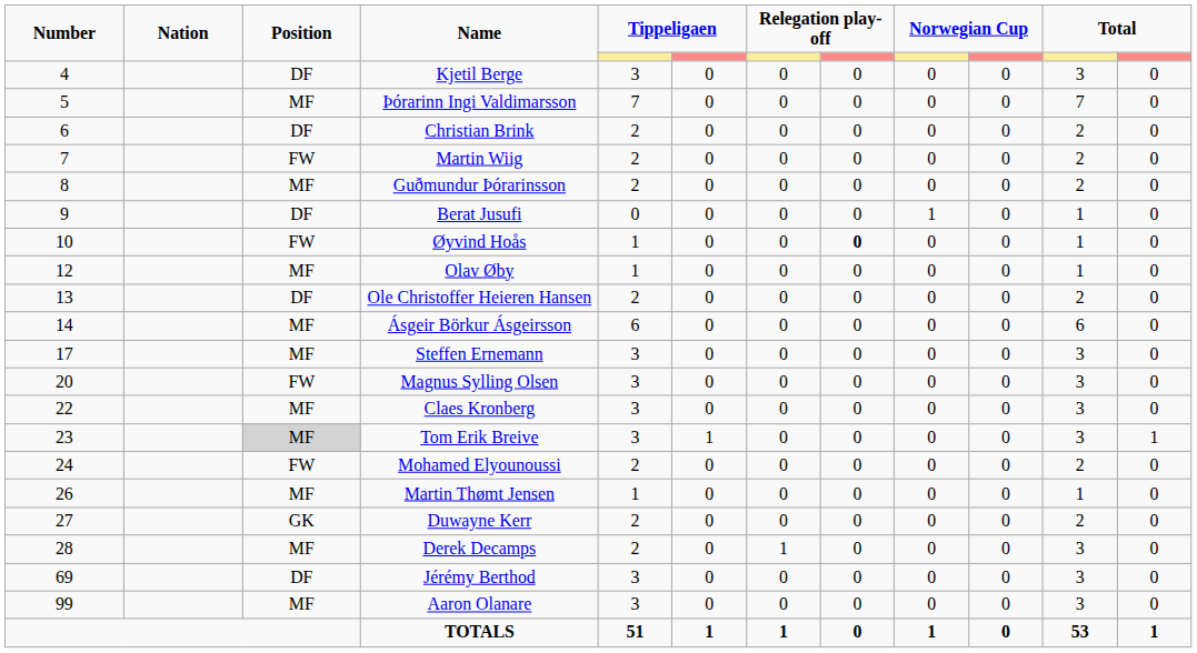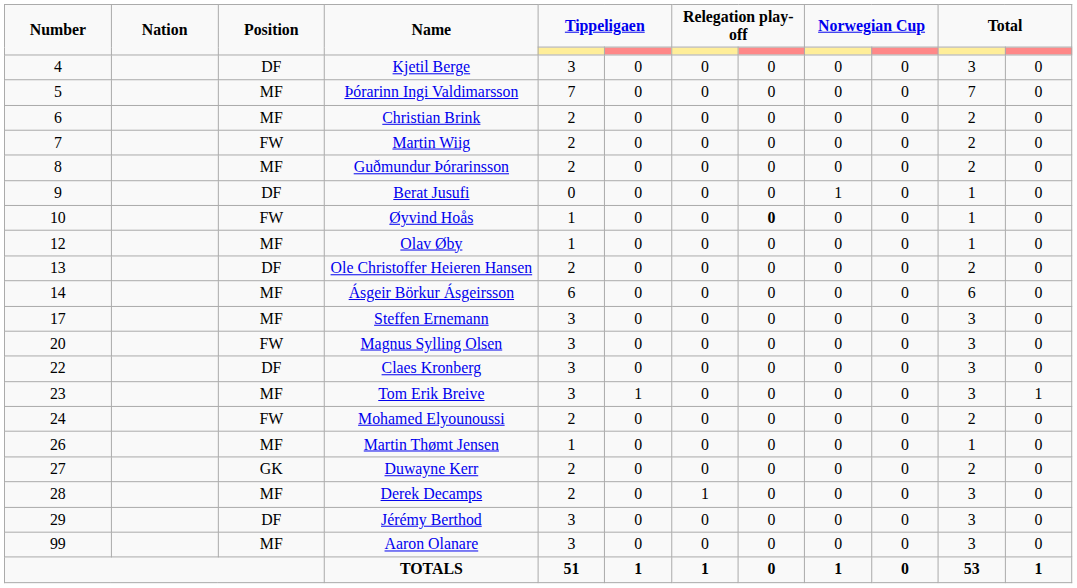Christian Brink | Position: DF -> MF
Claes Kronberg | Position: MF -> DF
Tom Erik Breive | Position: lightgrey background -> no background
Jérémy Berthod | Number: 69 -> 29
